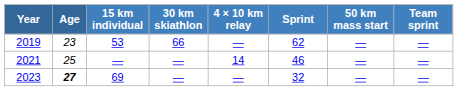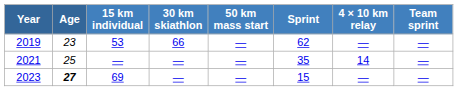columns swapped: 50 km mass start <-> 4 × 10 km relay
2021 | Sprint: 46 -> 35
2023 | Sprint: 32 -> 15
